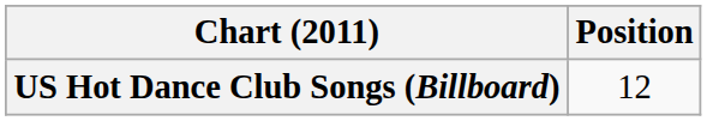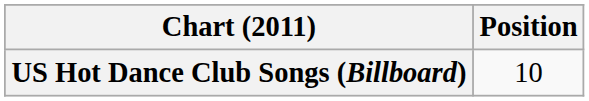US Hot Dance Club Songs (Billboard) | Position: 12 -> 10
